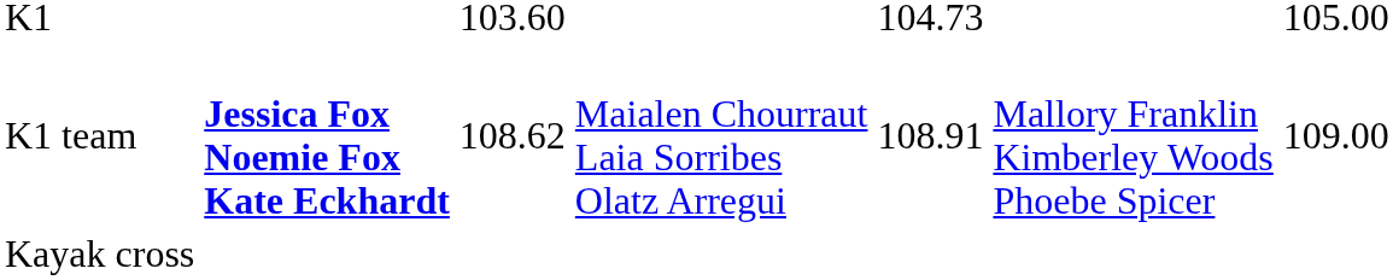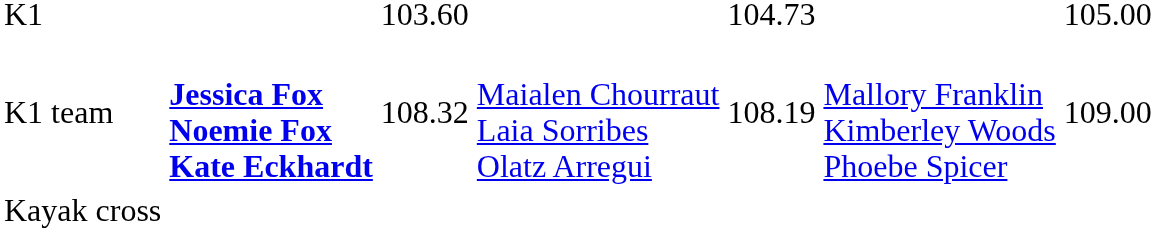K1 team | column 3: 108.62 -> 108.32
K1 team | column 5: 108.91 -> 108.19
